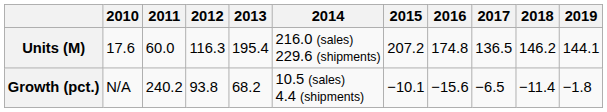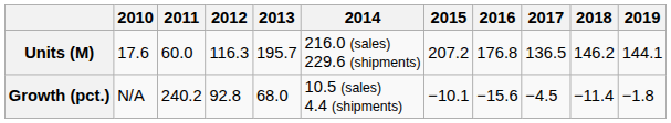Units (M) | 2013: 195.4 -> 195.7
Units (M) | 2016: 174.8 -> 176.8
Growth (pct.) | 2012: 93.8 -> 92.8
Growth (pct.) | 2013: 68.2 -> 68.0
Growth (pct.) | 2017: −6.5 -> −4.5
